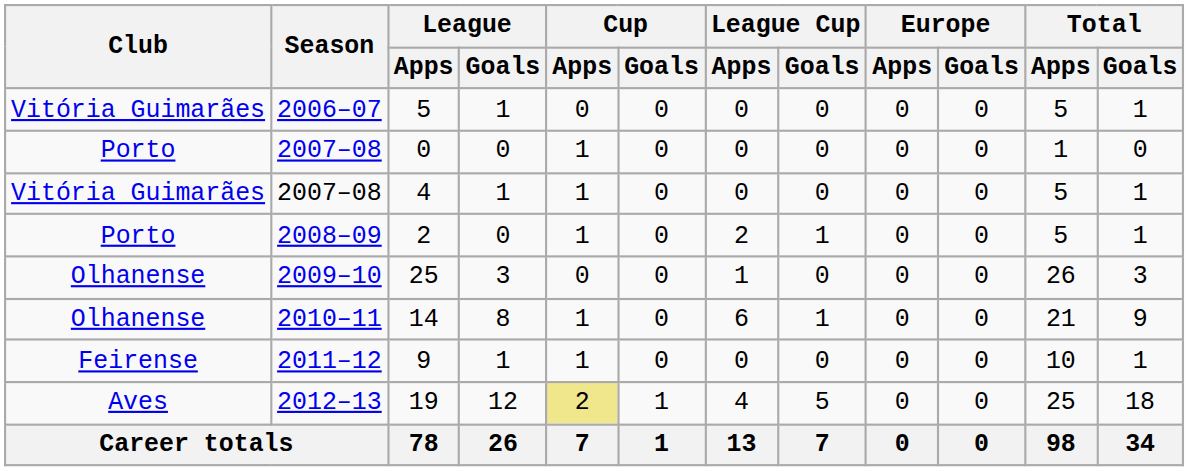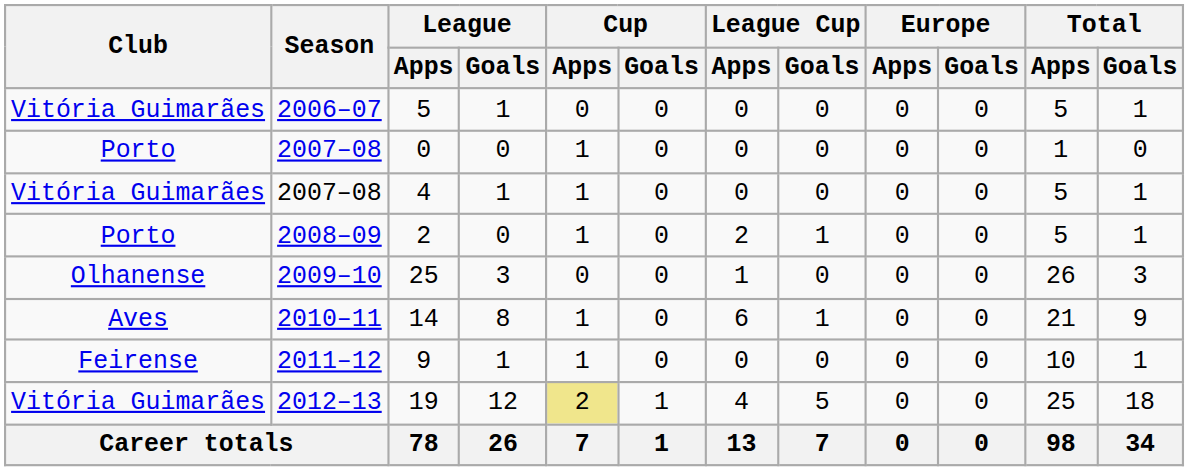14 | Club: Olhanense -> Aves
19 | Club: Aves -> Vitória Guimarães
